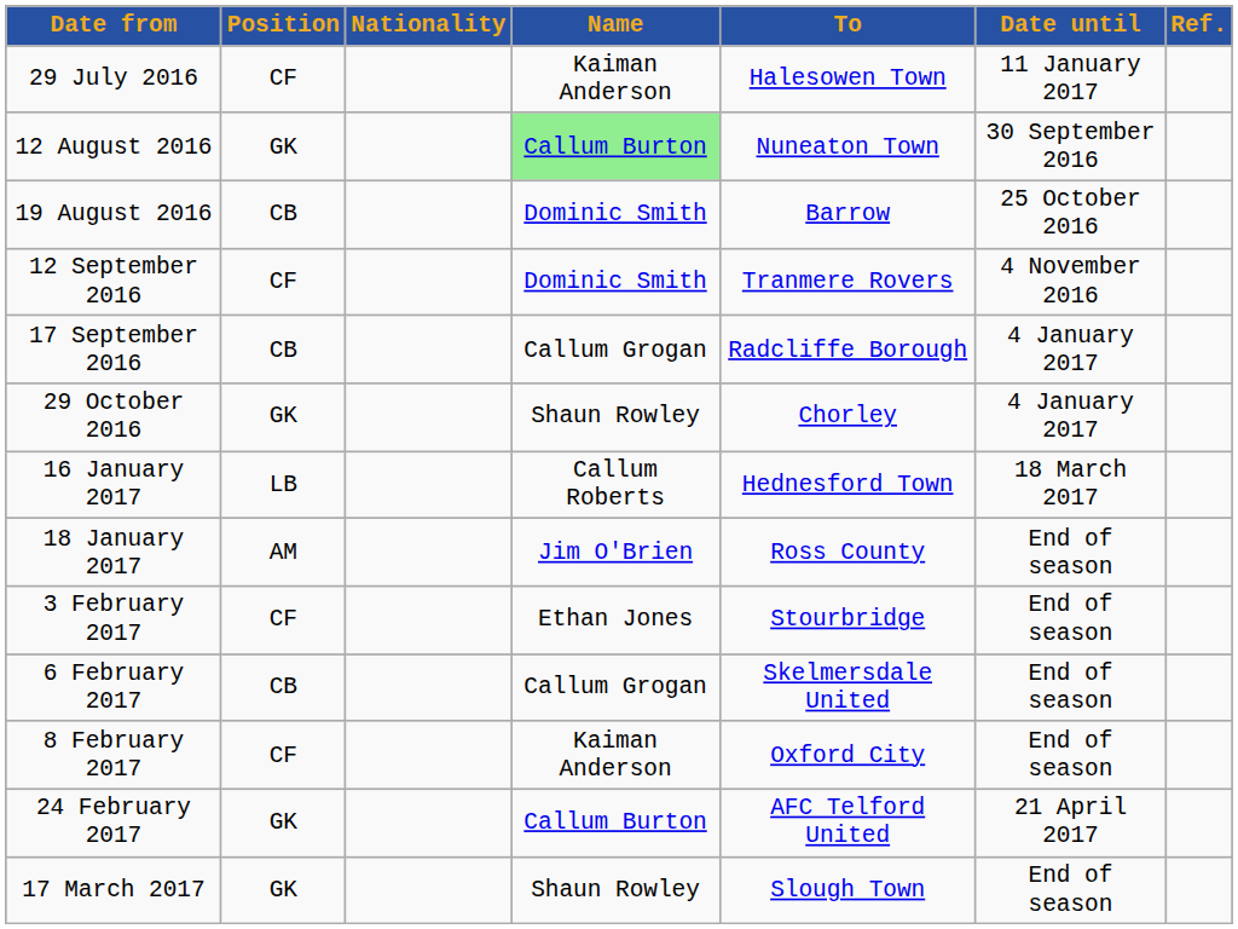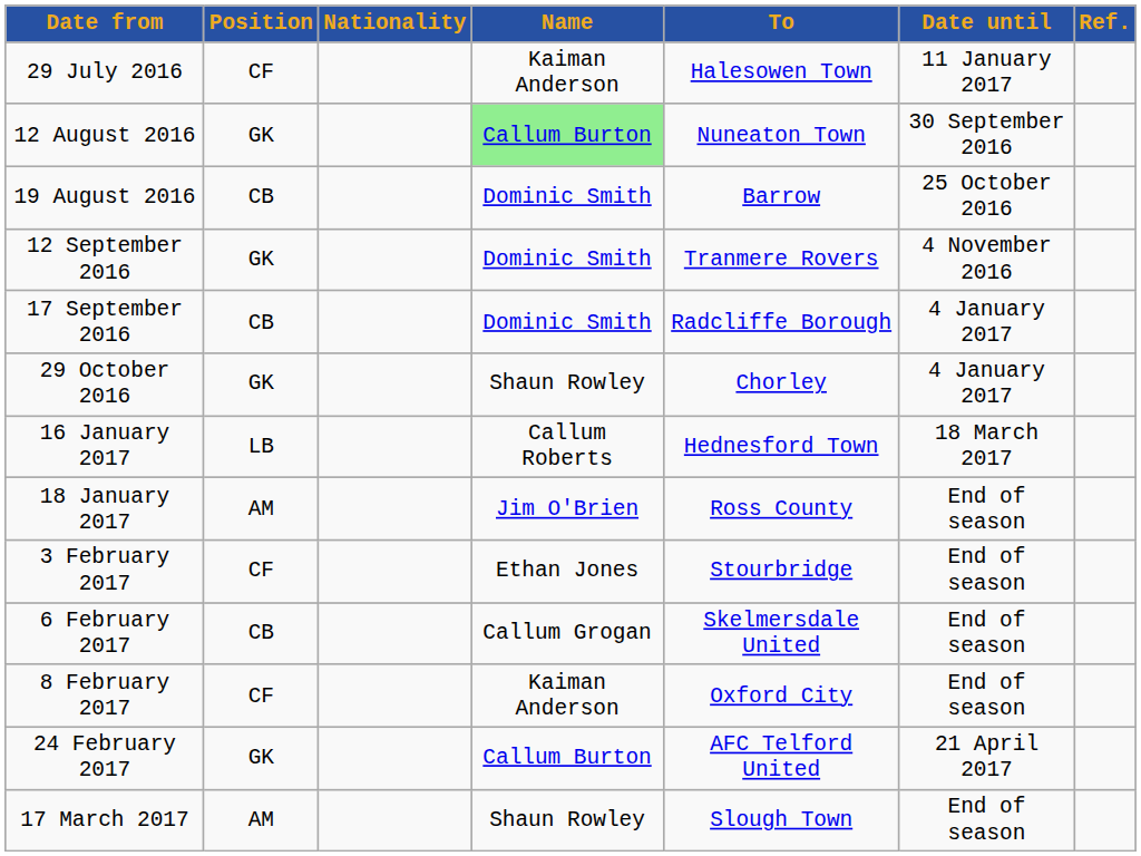12 September 2016 | Position: CF -> GK
17 September 2016 | Name: Callum Grogan -> Dominic Smith
17 March 2017 | Position: GK -> AM
